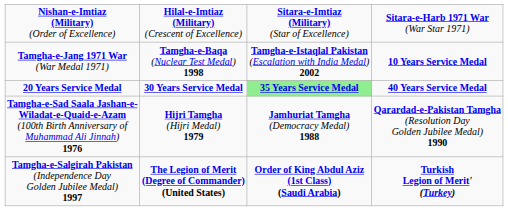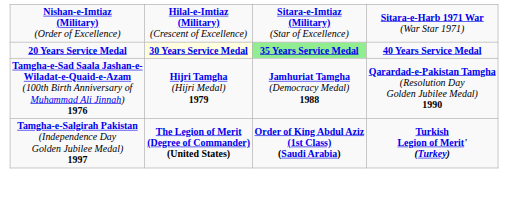- row: Tamgha-e-Jang 1971 War (War Medal 1971) | Tamgha-e-Baqa (Nuclear Test Medal) 1998 | Tamgha-e-Istaqlal Pakistan (Escalation with India Medal) 2002 | 10 Years Service Medal
20 Years Service Medal | column 2: no background -> lightyellow background
